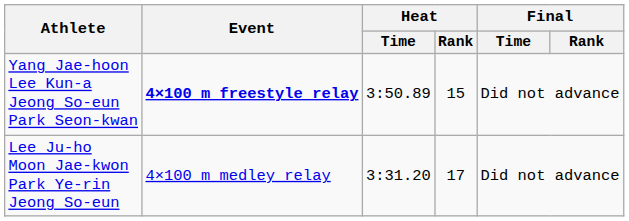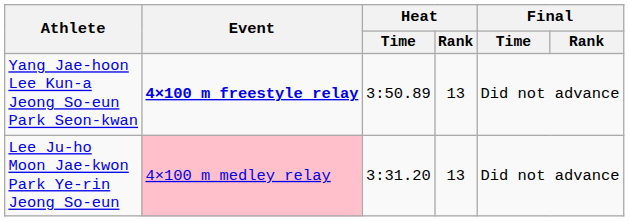Yang Jae-hoon Lee Kun-a Jeong So-eun Park Seon-kwan | Heat / Rank: 15 -> 13
Lee Ju-ho Moon Jae-kwon Park Ye-rin Jeong So-eun | Event: no background -> pink background
Lee Ju-ho Moon Jae-kwon Park Ye-rin Jeong So-eun | Heat / Rank: 17 -> 13
